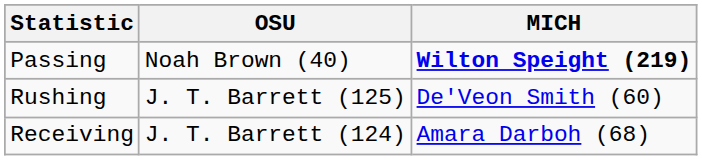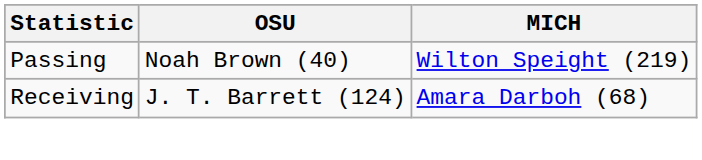Passing | MICH: bold -> normal
- row: Rushing | J. T. Barrett (125) | De'Veon Smith (60)
